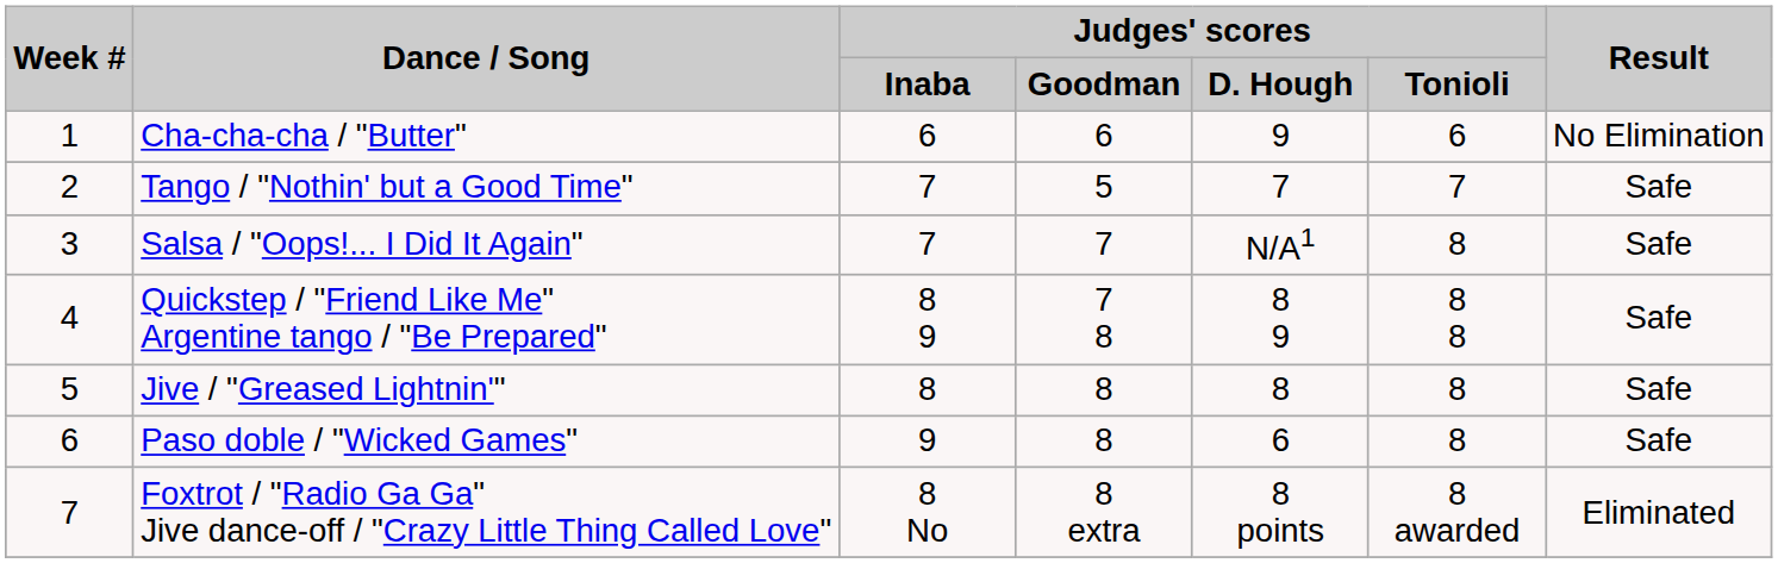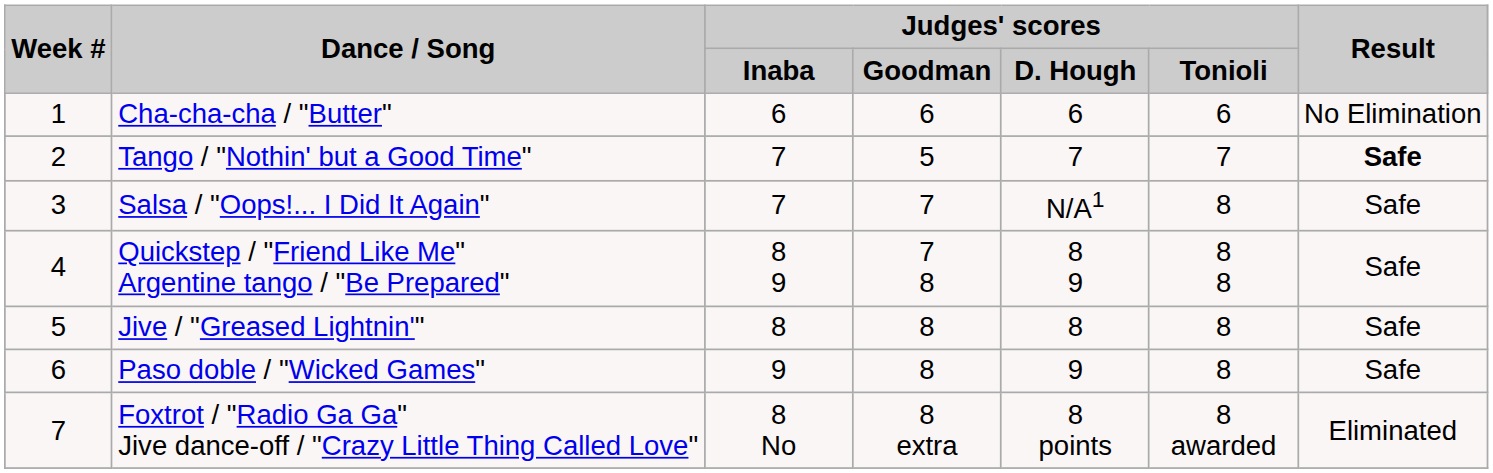Cha-cha-cha / "Butter" | Judges' scores / D. Hough: 9 -> 6
Tango / "Nothin' but a Good Time" | Result: normal -> bold
Paso doble / "Wicked Games" | Judges' scores / D. Hough: 6 -> 9
